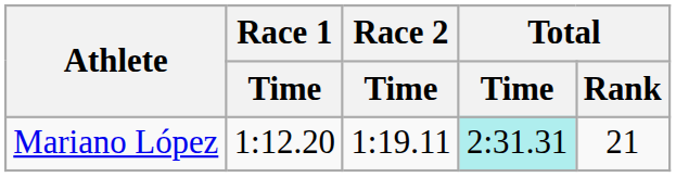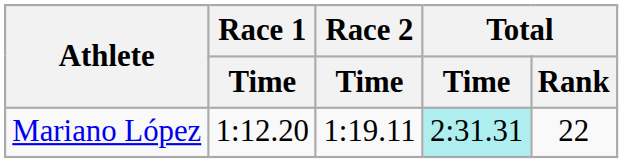Mariano López | Total / Rank: 21 -> 22
